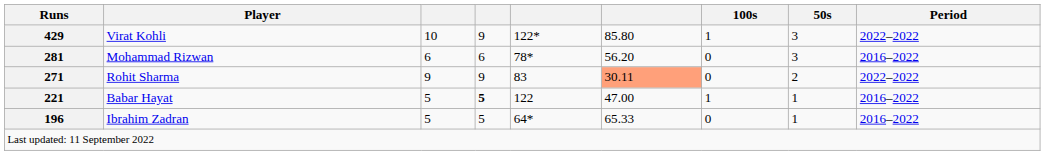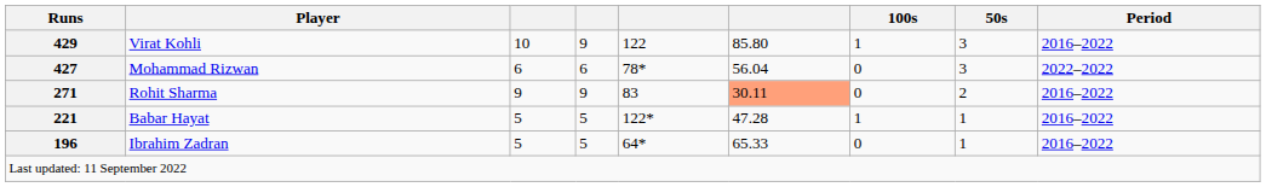Virat Kohli | column 5: 122* -> 122
Virat Kohli | Period: 2022–2022 -> 2016–2022
Mohammad Rizwan | Runs: 281 -> 427
Mohammad Rizwan | column 6: 56.20 -> 56.04
Mohammad Rizwan | Period: 2016–2022 -> 2022–2022
Rohit Sharma | Period: 2022–2022 -> 2016–2022
Babar Hayat | column 4: bold -> normal
Babar Hayat | column 5: 122 -> 122*
Babar Hayat | column 6: 47.00 -> 47.28
